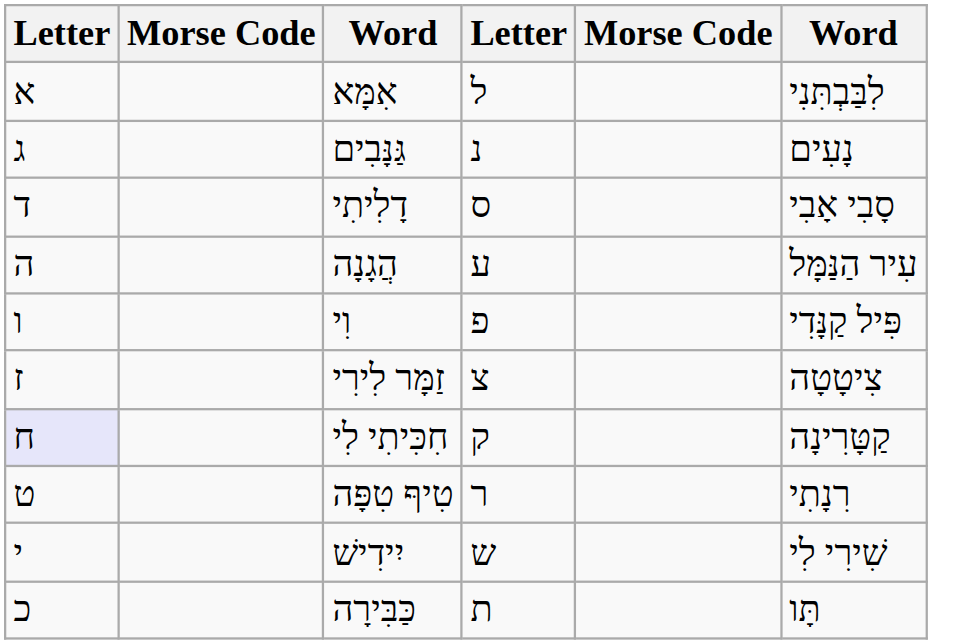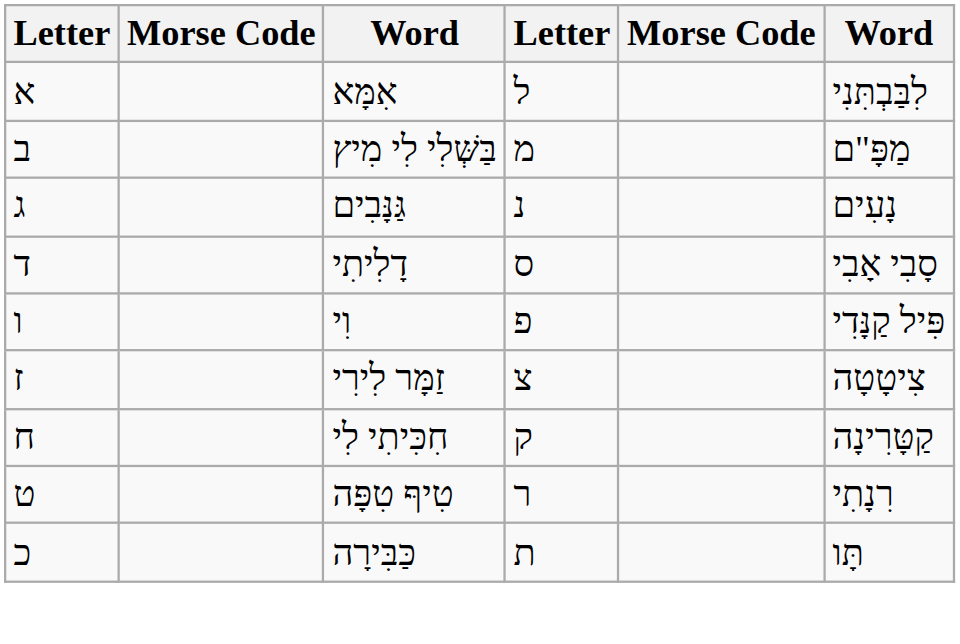+ row: ב | בַּשְּׁלִי לִי מִיץ | מ | מַפָּ"ם
- row: ה | הֲגָנָה | ע | עִיר הַנַּמָּל
חִכִּיתִי לִי | column 1: lavender background -> no background
- row: י | יִידִישׁ | ש | שִׁירִי לִי
